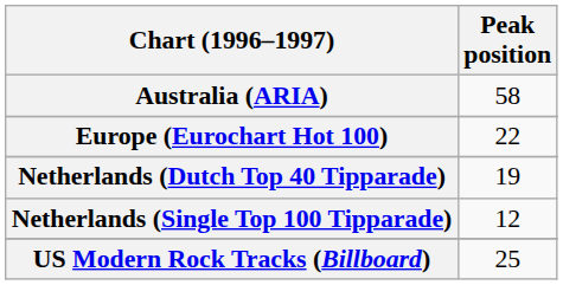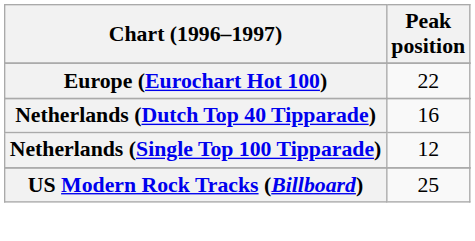- row: Australia (ARIA) | 58
Netherlands (Dutch Top 40 Tipparade) | Peak position: 19 -> 16
